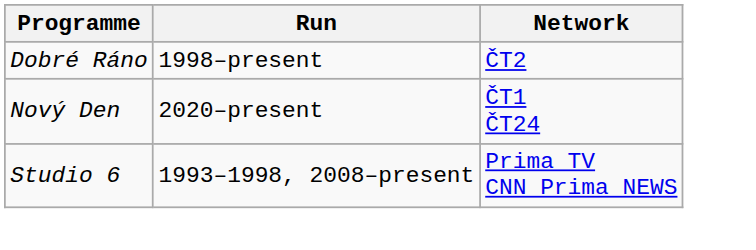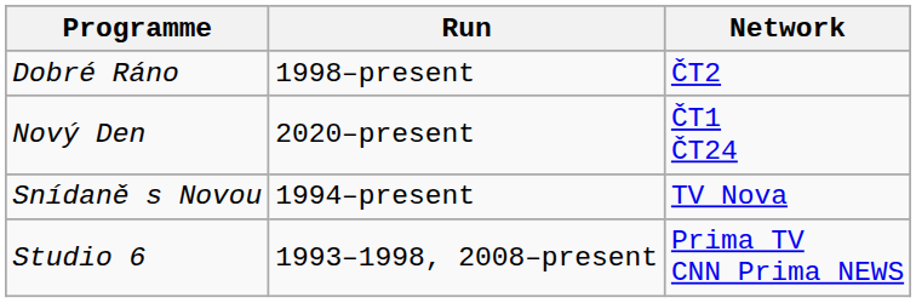+ row: Snídaně s Novou | 1994–present | TV Nova
